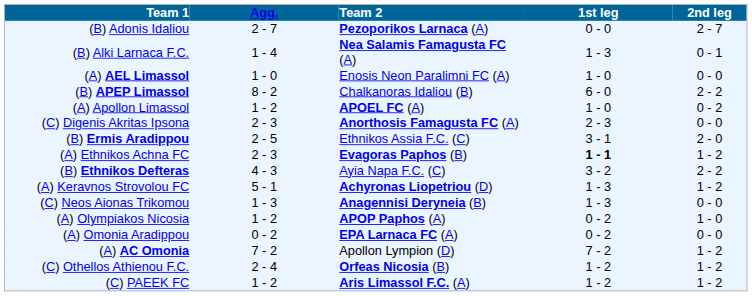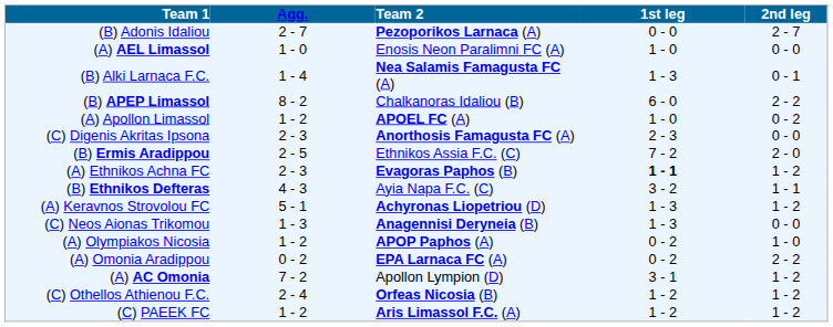rows swapped: (A) AEL Limassol <-> (B) Alki Larnaca F.C.
(B) Ermis Aradippou | 1st leg: 3 - 1 -> 7 - 2
(B) Ethnikos Defteras | 2nd leg: 2 - 2 -> 1 - 1
(A) Omonia Aradippou | 2nd leg: 0 - 0 -> 2 - 2
(A) AC Omonia | 1st leg: 7 - 2 -> 3 - 1
